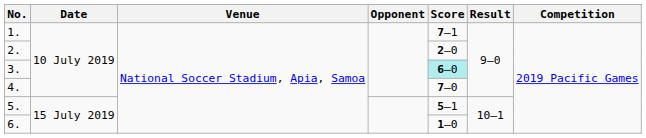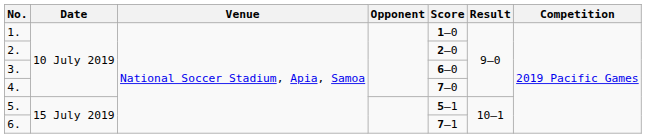1. | Score: 7–1 -> 1–0
3. | Score: paleturquoise background -> no background
6. | Score: 1–0 -> 7–1
